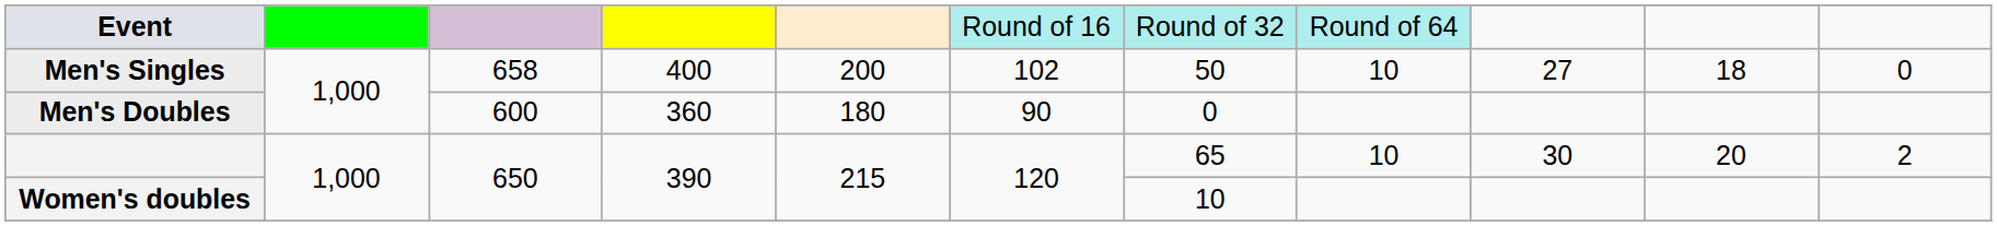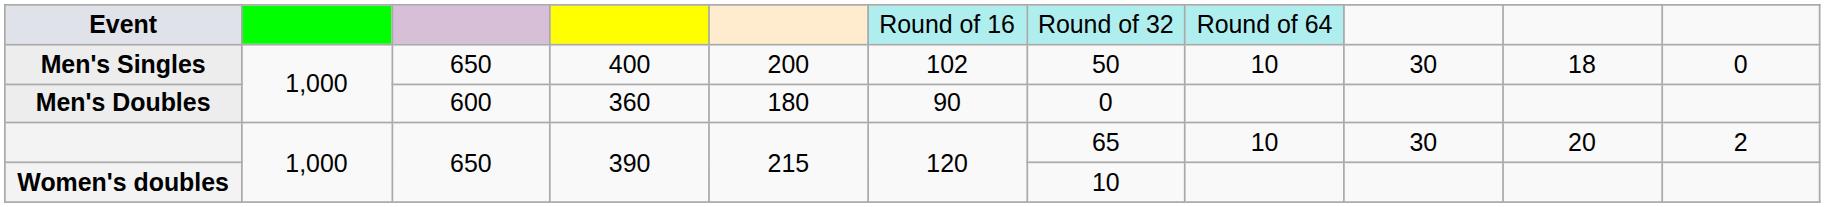Men's Singles | column 3: 658 -> 650
Men's Singles | column 9: 27 -> 30
